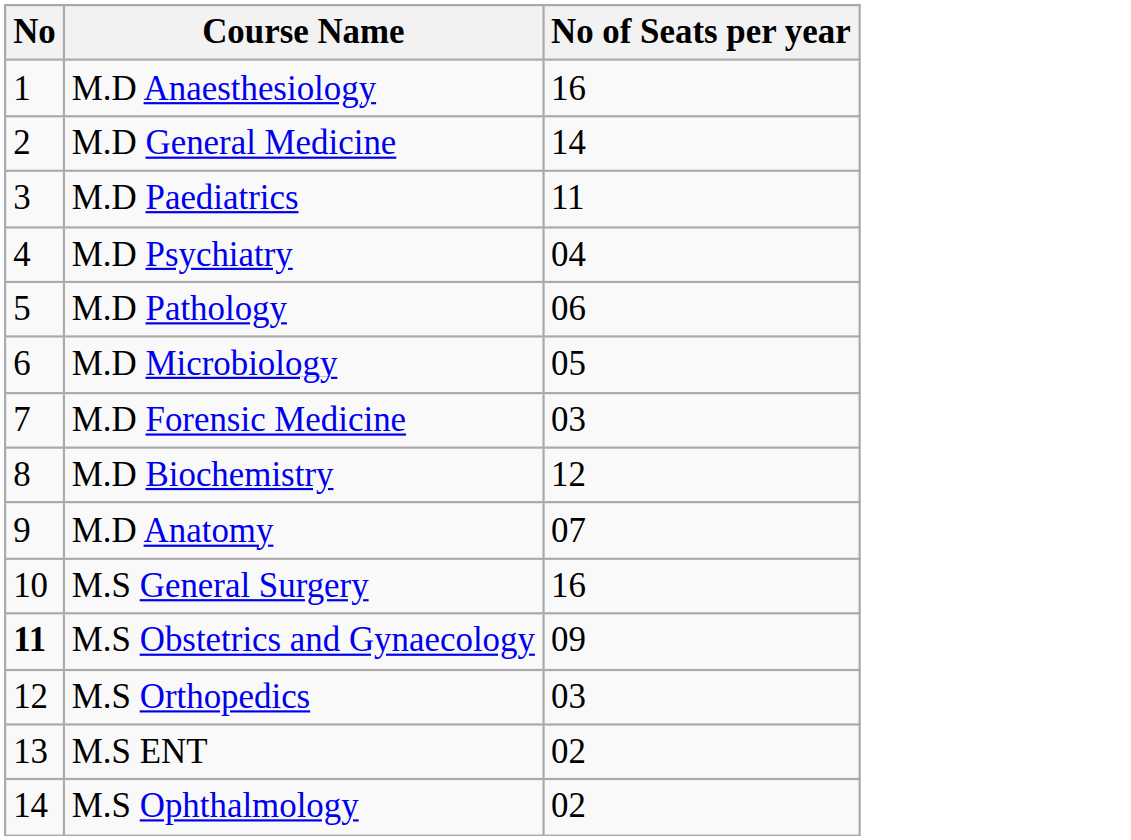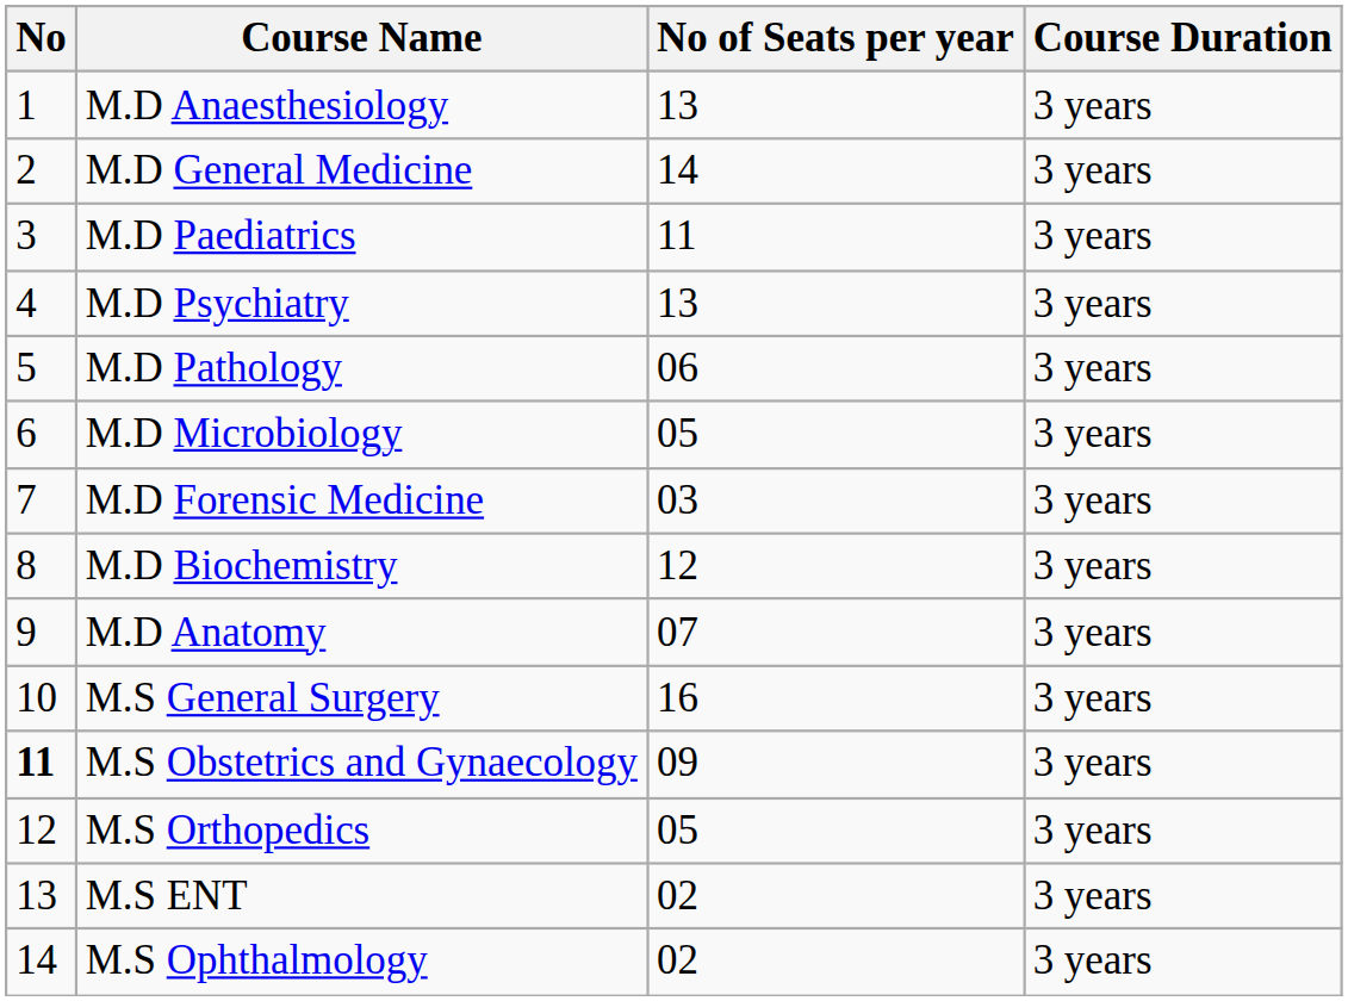+ column: Course Duration | 3 years | 3 years | 3 years | 3 years | 3 years | 3 years | 3 years | 3 years | 3 years | 3 years | 3 years | 3 years | 3 years | 3 years
M.D Anaesthesiology | No of Seats per year: 16 -> 13
M.D Psychiatry | No of Seats per year: 04 -> 13
M.S Orthopedics | No of Seats per year: 03 -> 05
